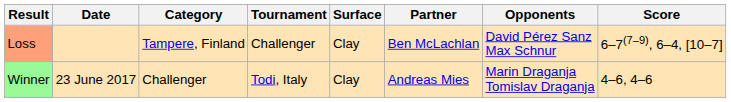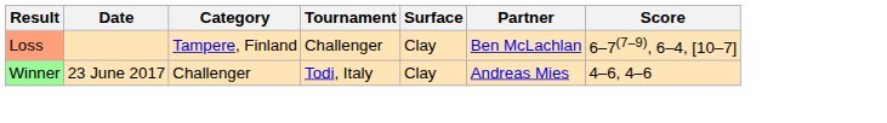- column: Opponents | David Pérez Sanz Max Schnur | Marin Draganja Tomislav Draganja
